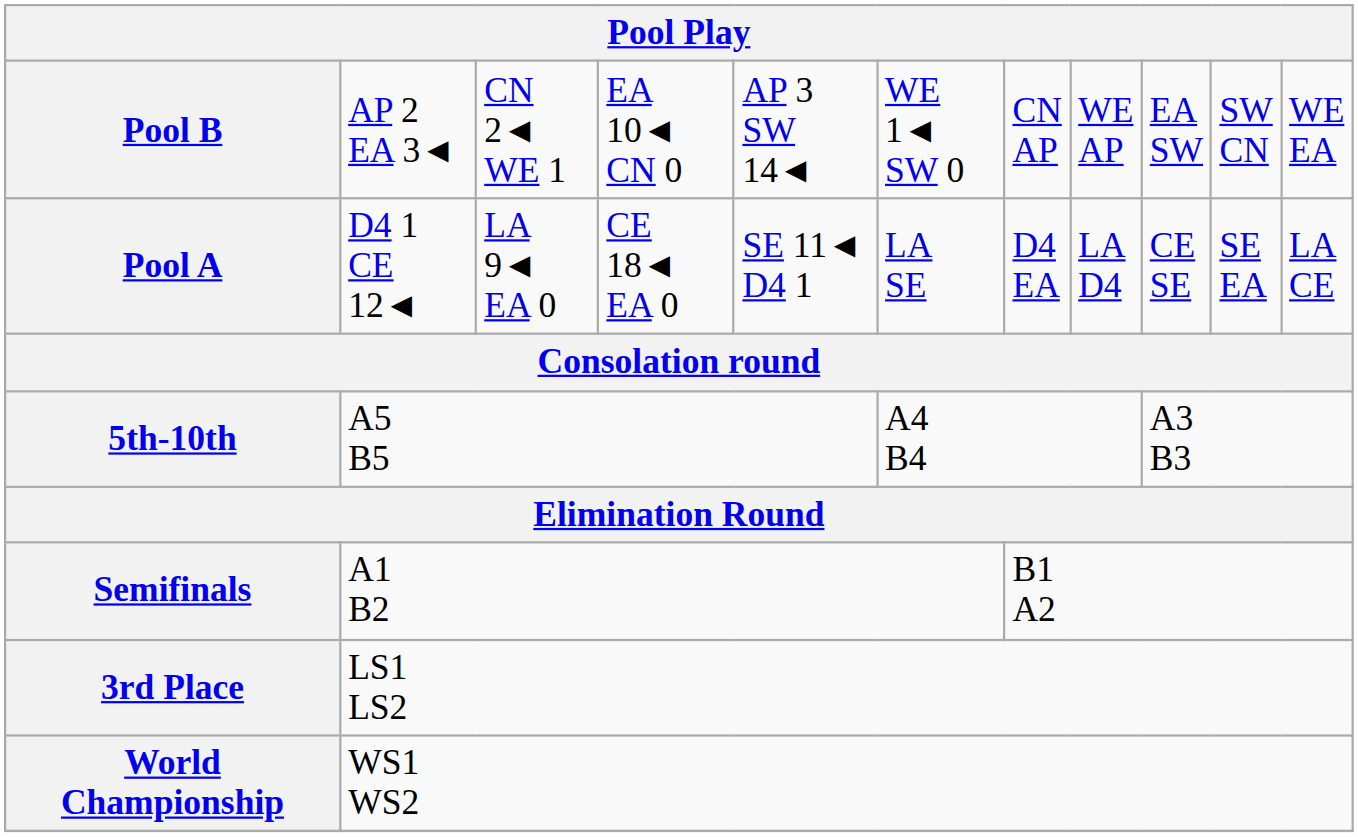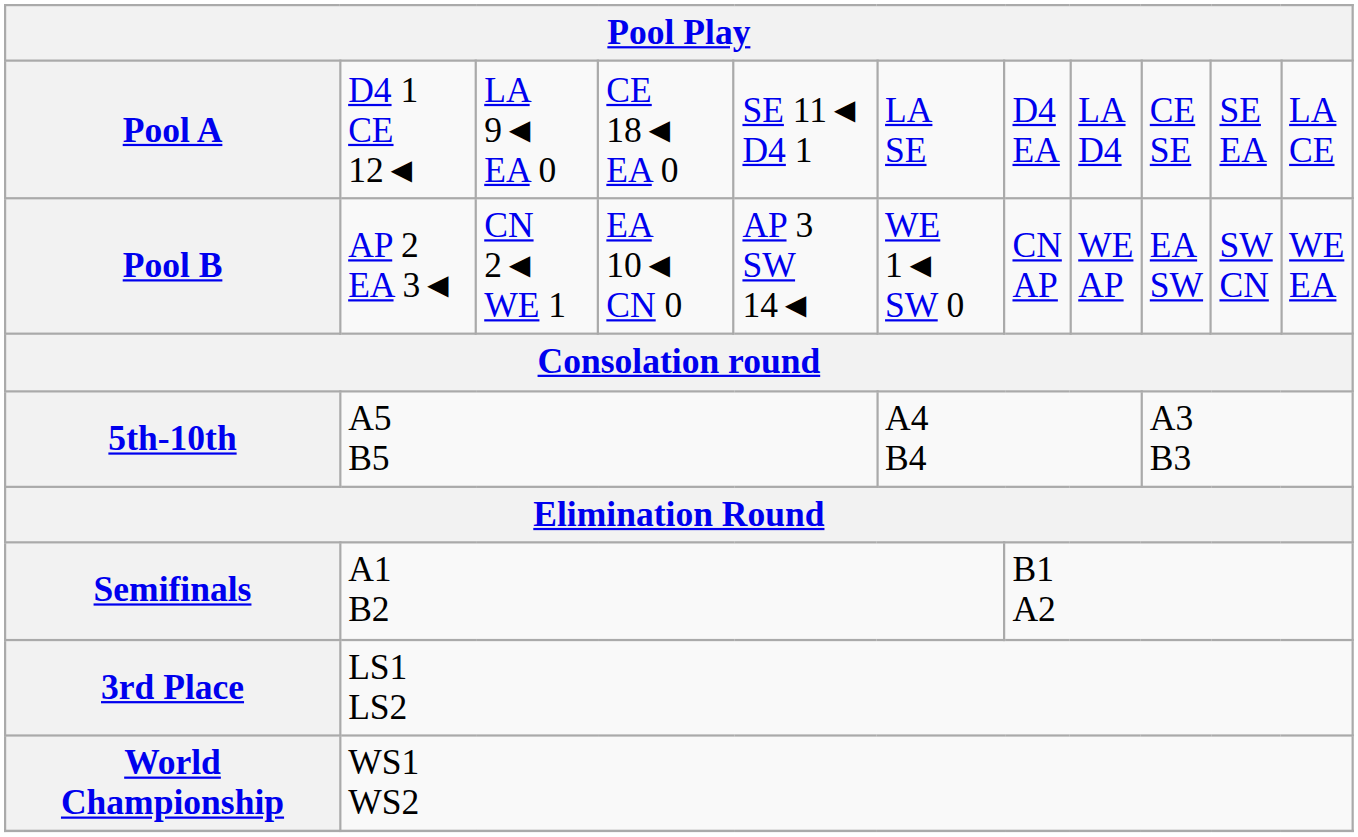rows swapped: Pool A <-> Pool B
